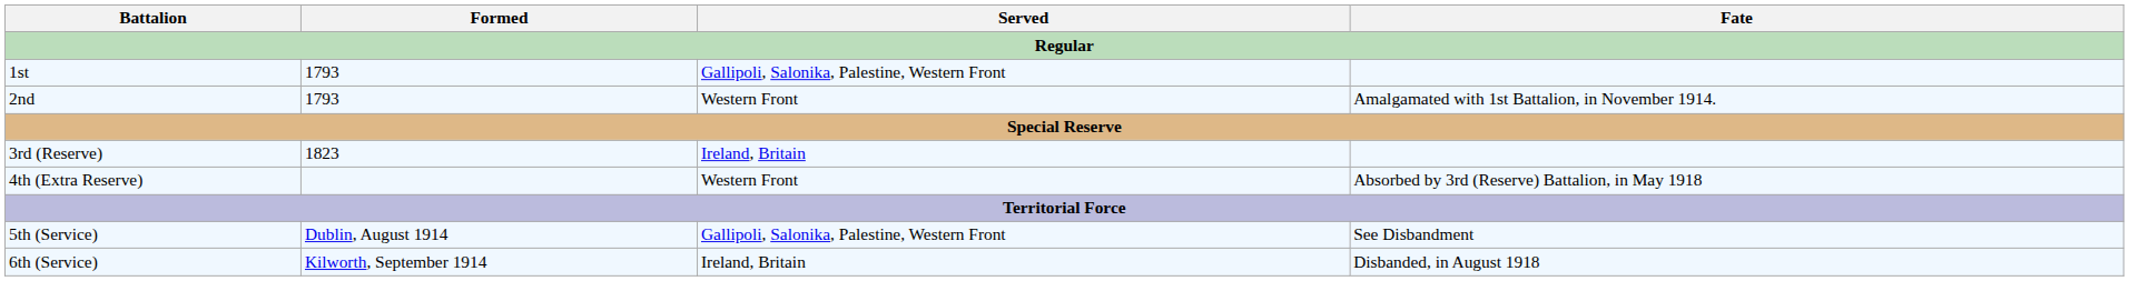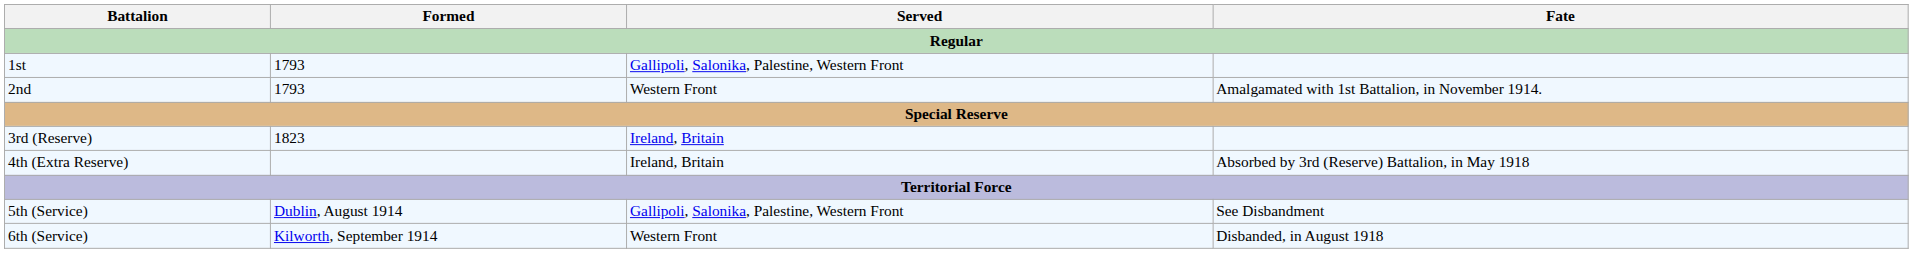4th (Extra Reserve) | Served: Western Front -> Ireland, Britain
6th (Service) | Served: Ireland, Britain -> Western Front
